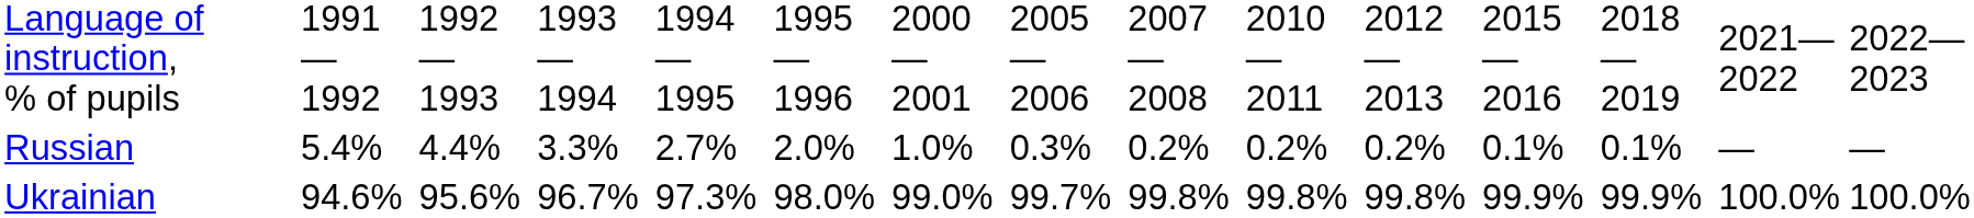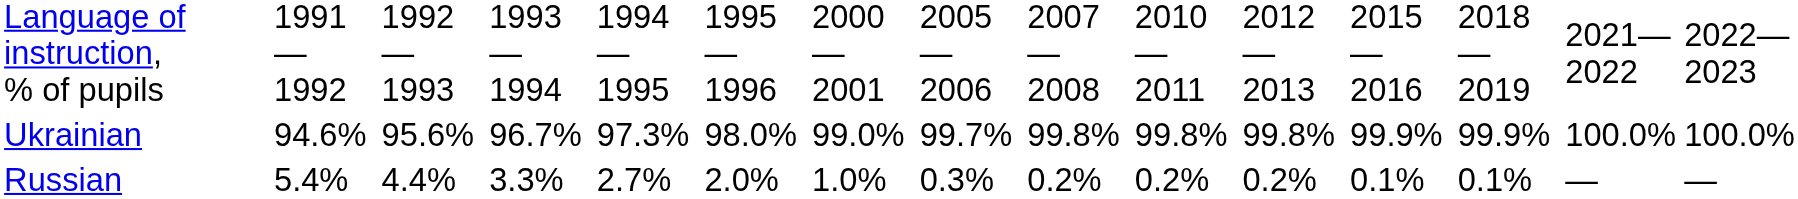rows swapped: Ukrainian <-> Russian
